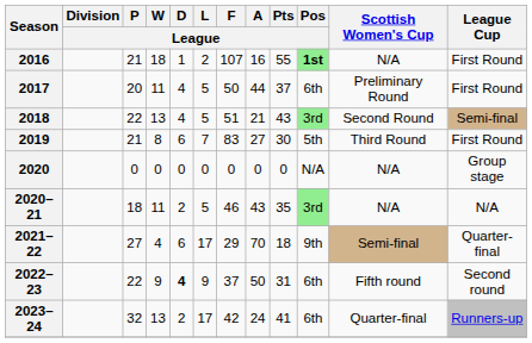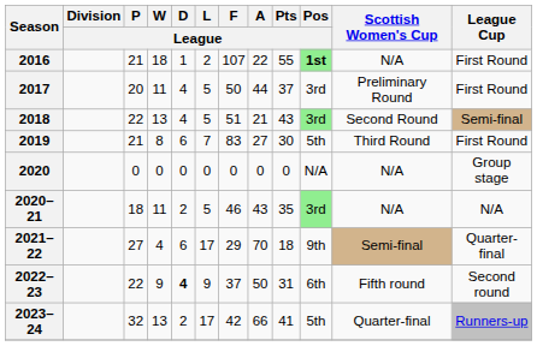2016 | A / League: 16 -> 22
2017 | Pos / League: 6th -> 3rd
2023–24 | A / League: 24 -> 66
2023–24 | Pos / League: 6th -> 5th
